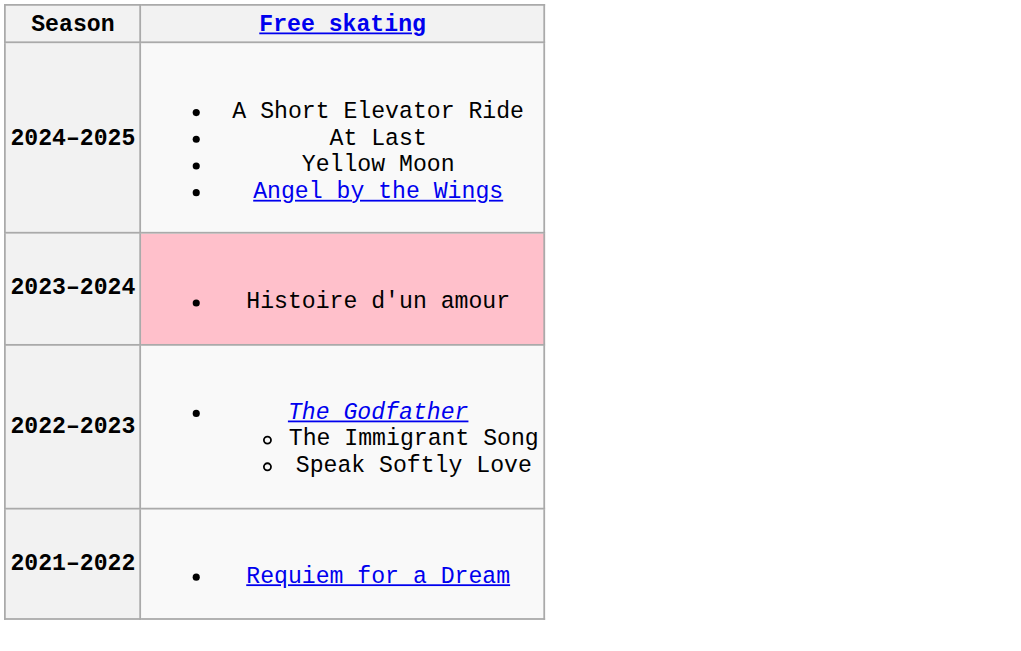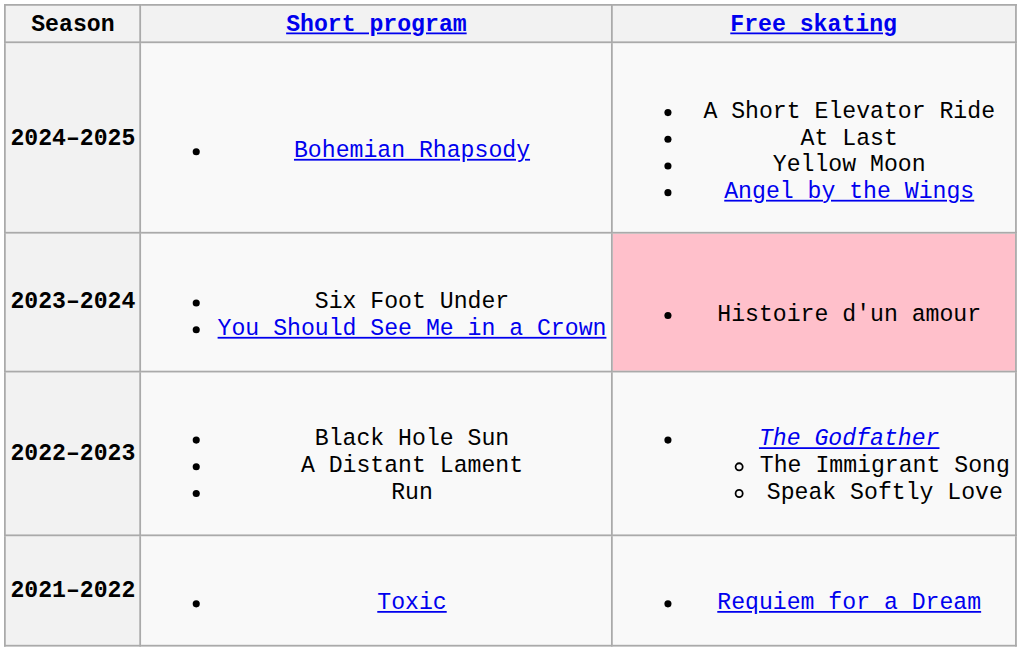+ column: Short program | Bohemian Rhapsody | Six Foot Under You Should See Me in a Crown | Black Hole Sun A Distant Lament Run | Toxic
